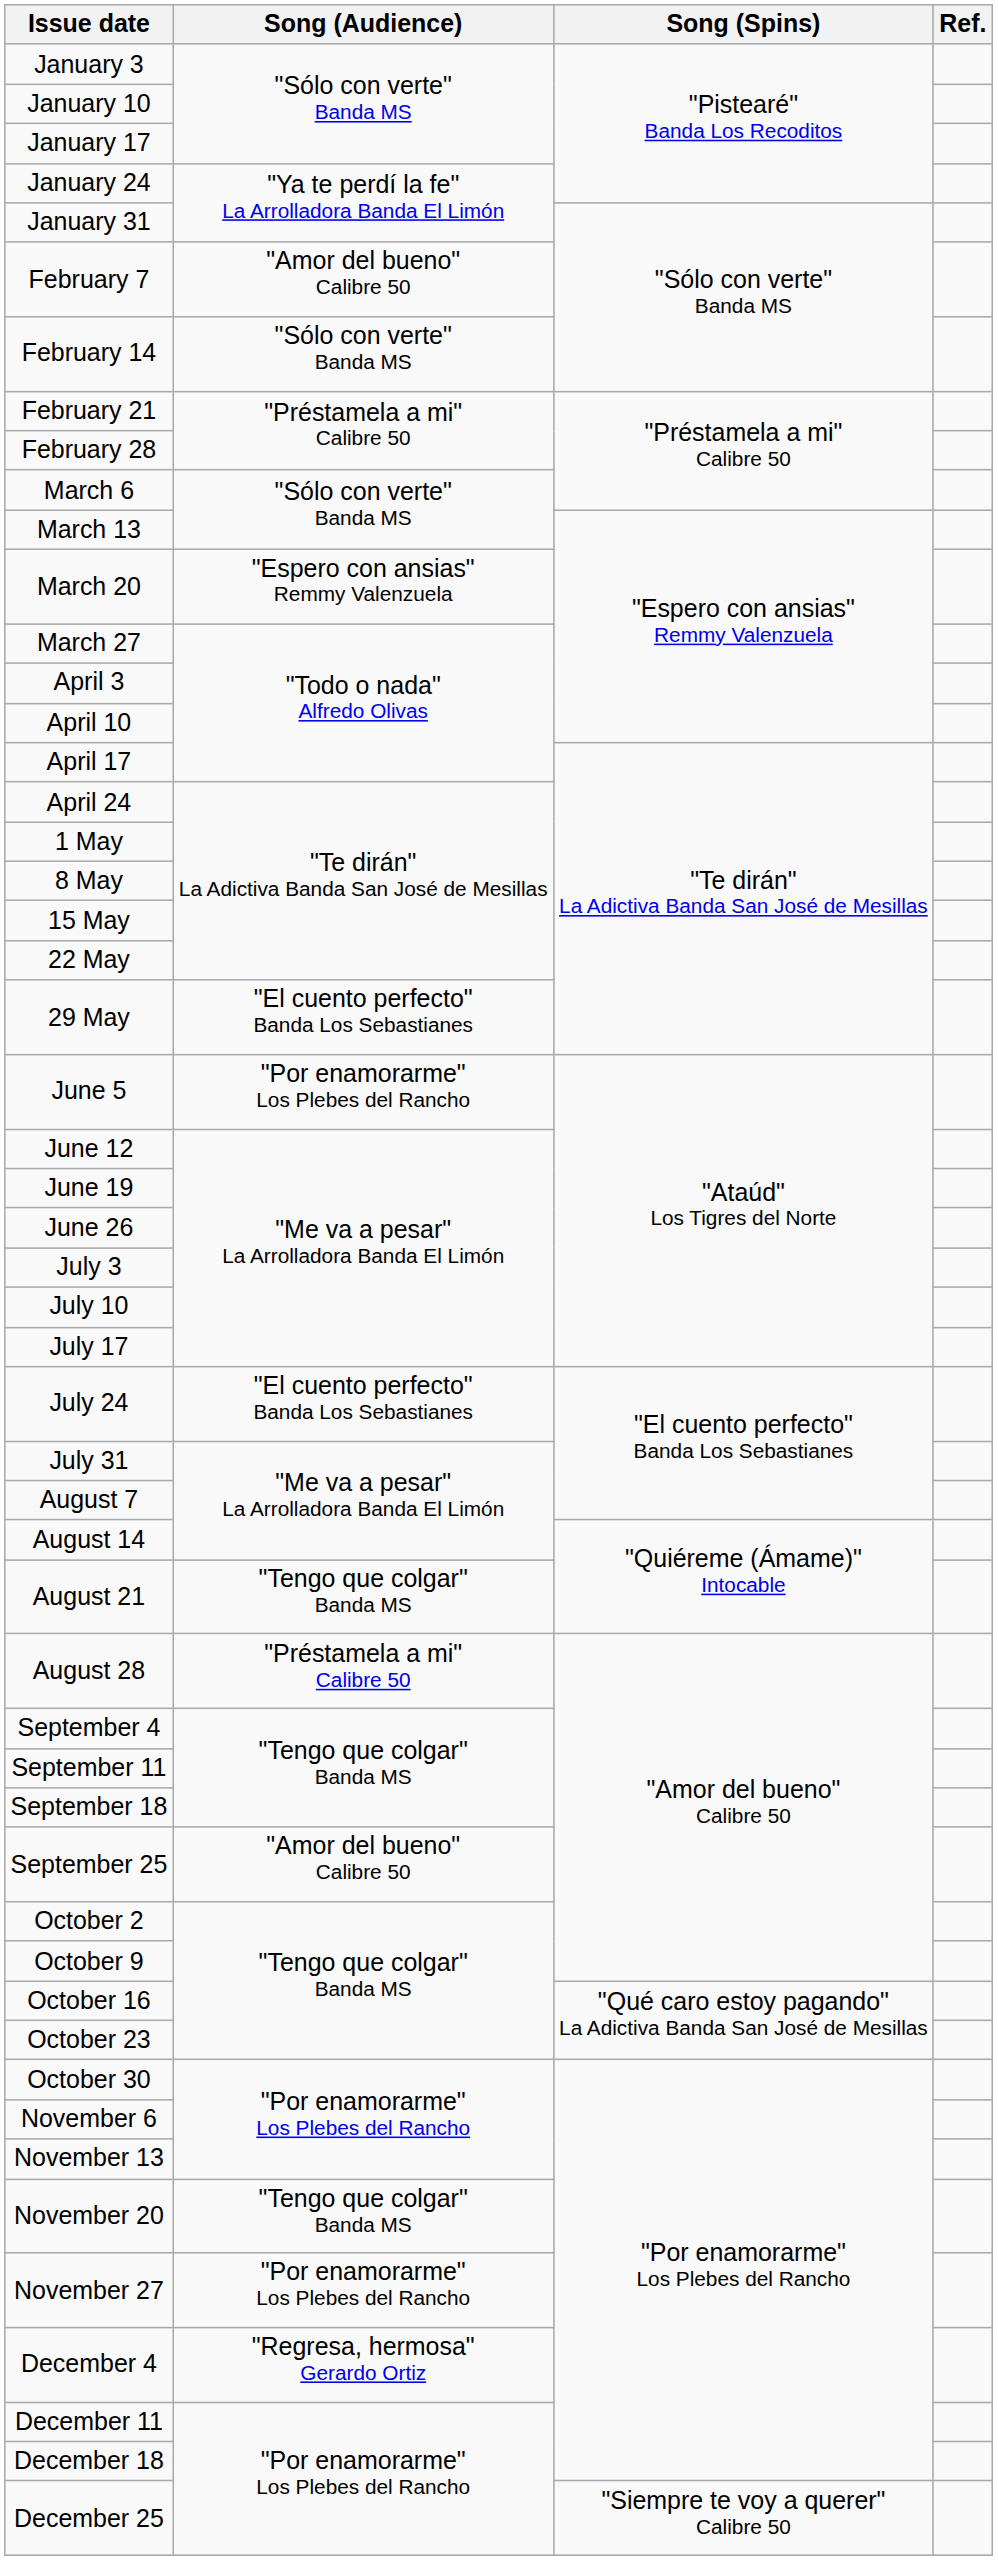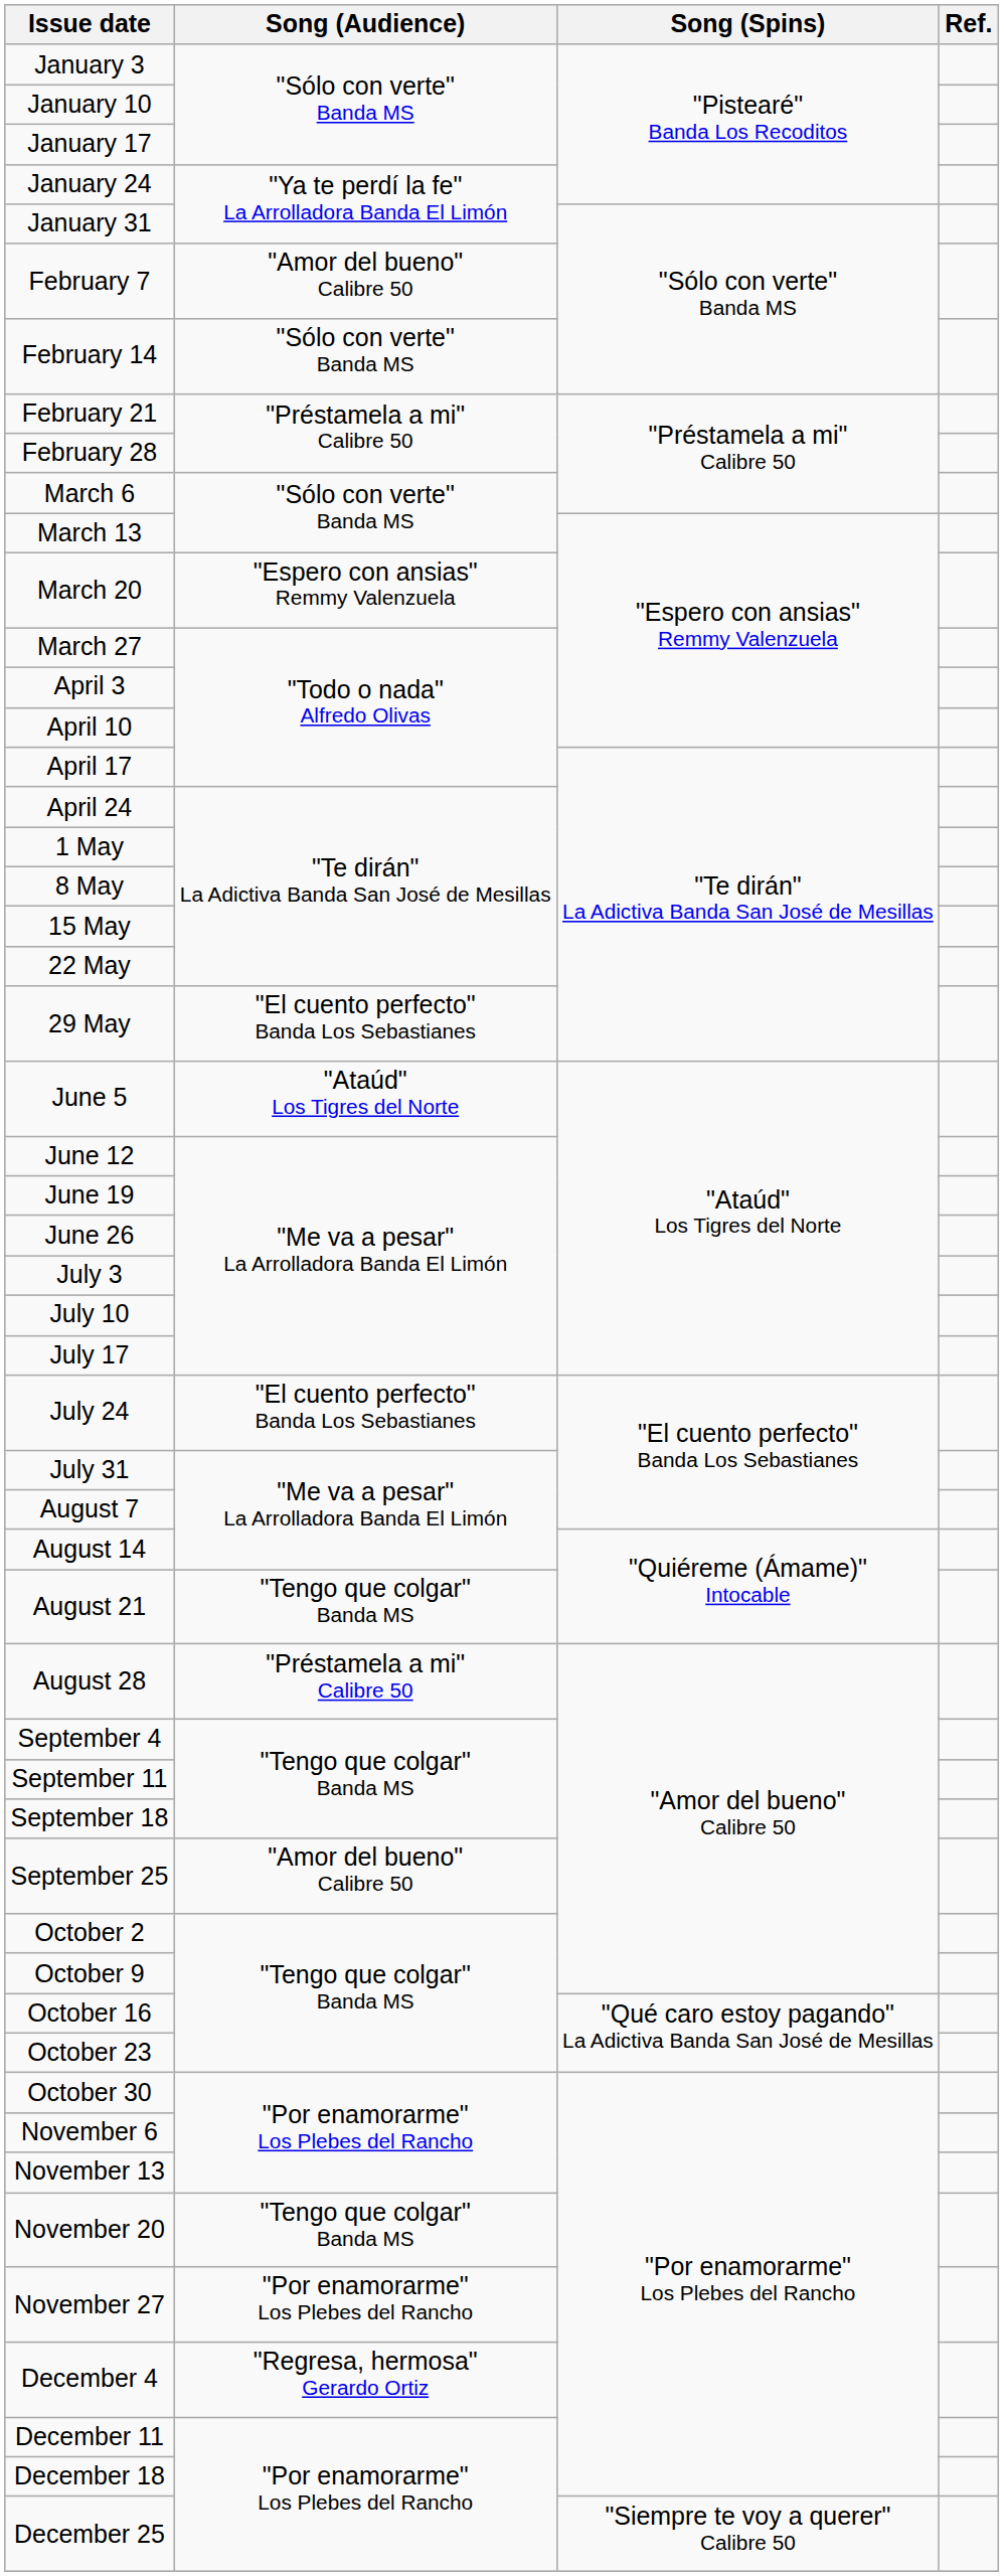June 5 | Song (Audience): "Por enamorarme" Los Plebes del Rancho -> "Ataúd" Los Tigres del Norte
